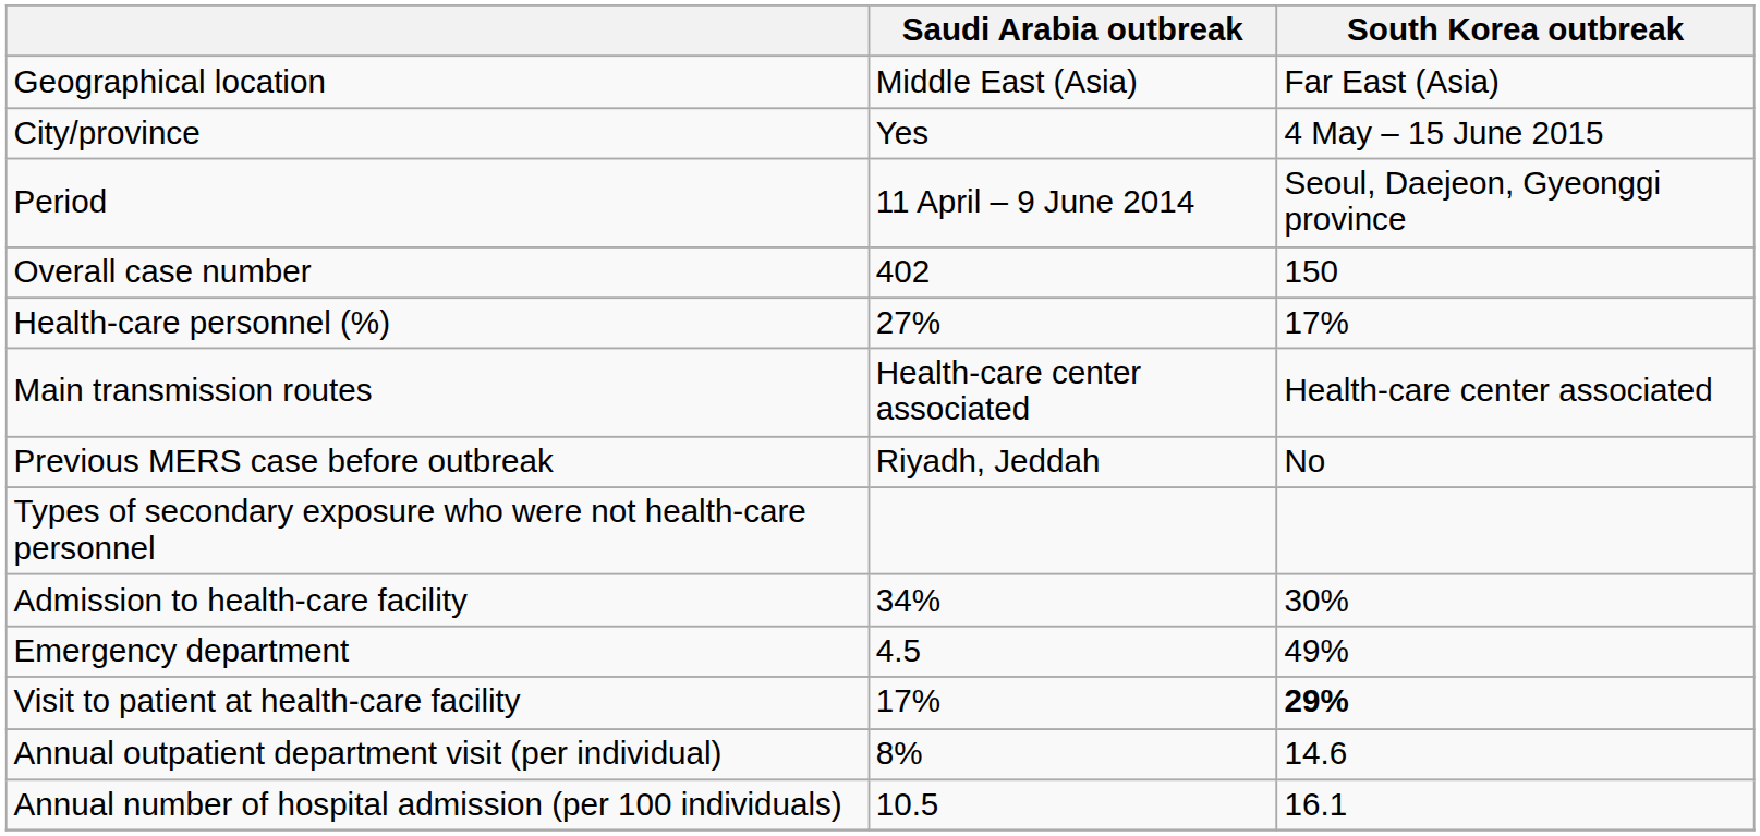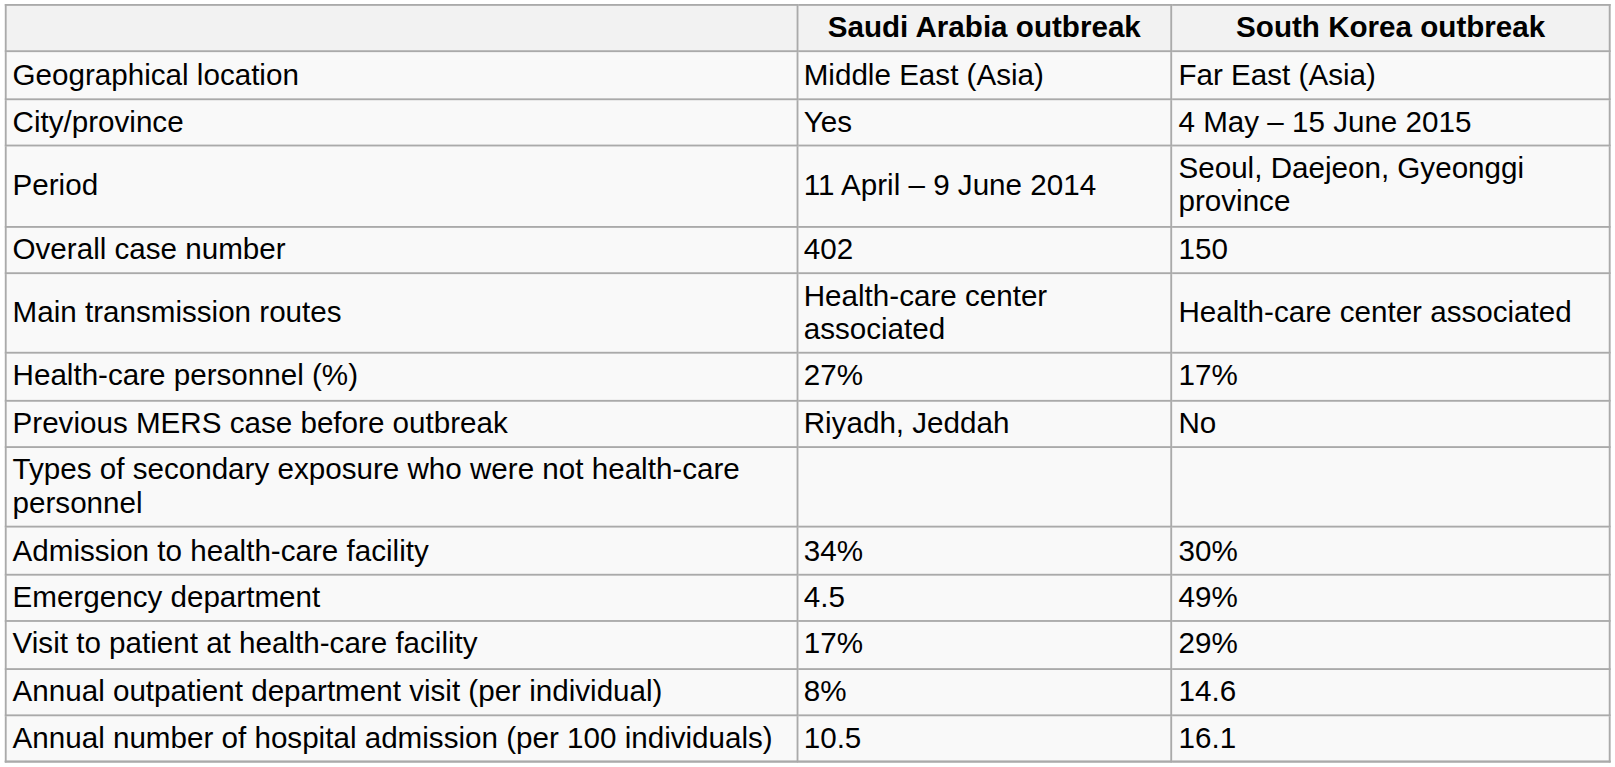rows swapped: Health-care personnel (%) <-> Main transmission routes
Visit to patient at health-care facility | South Korea outbreak: bold -> normal
